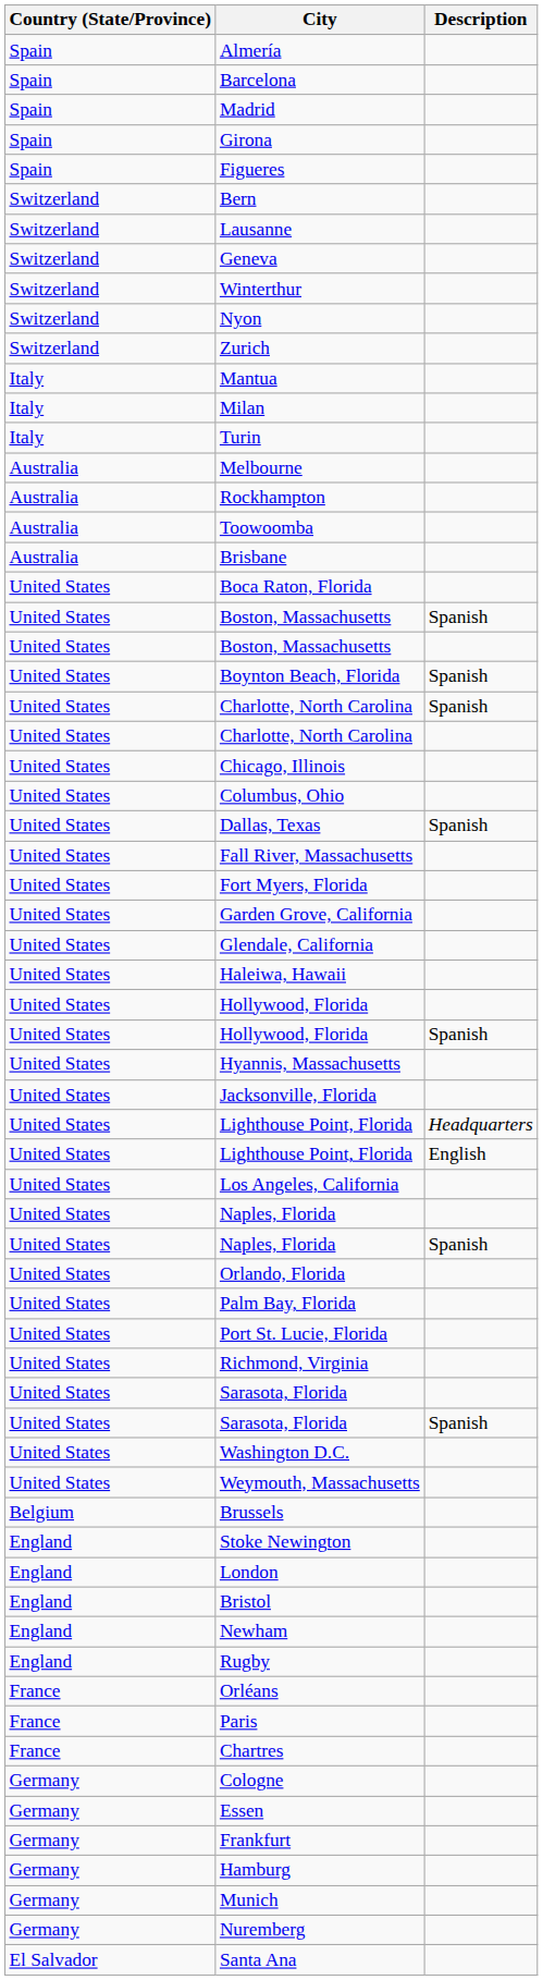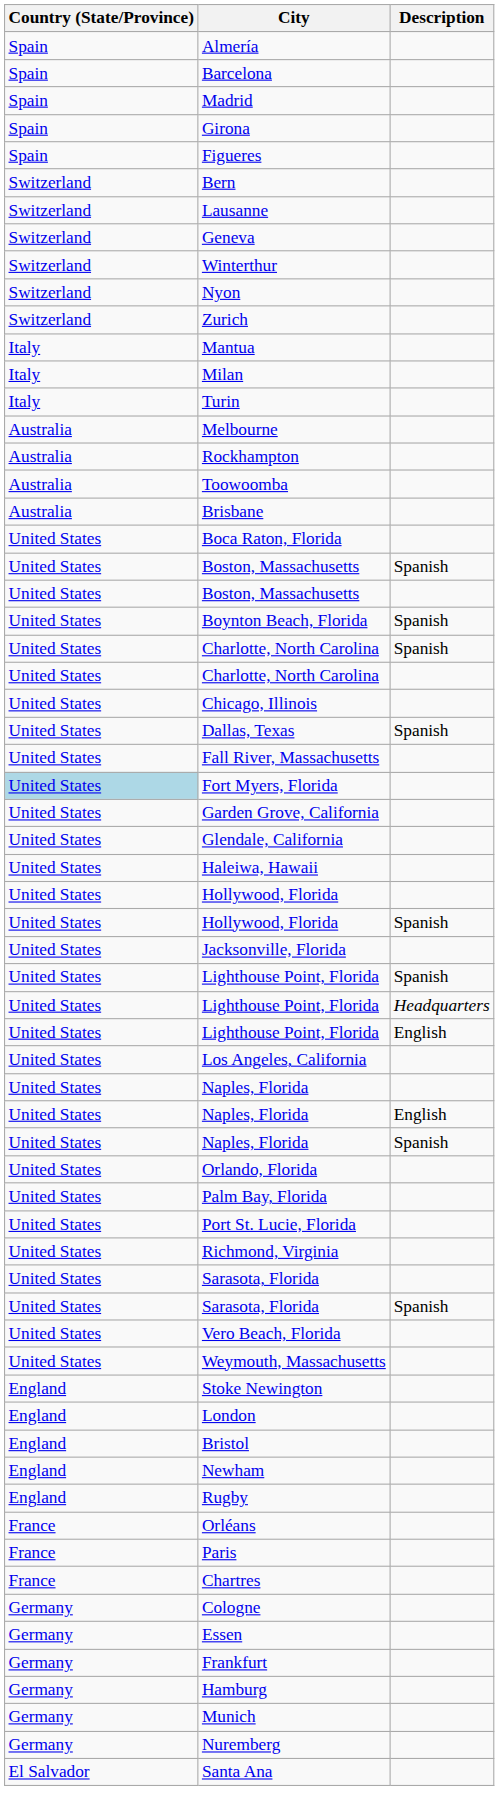- row: United States | Columbus, Ohio
Fort Myers, Florida | Country (State/Province): no background -> lightblue background
- row: United States | Hyannis, Massachusetts
+ row: United States | Lighthouse Point, Florida | Spanish
+ row: United States | Naples, Florida | English
+ row: United States | Vero Beach, Florida
- row: United States | Washington D.C.
- row: Belgium | Brussels
